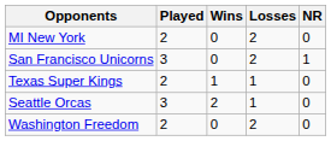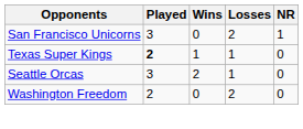- row: MI New York | 2 | 0 | 2 | 0
Texas Super Kings | Played: normal -> bold
